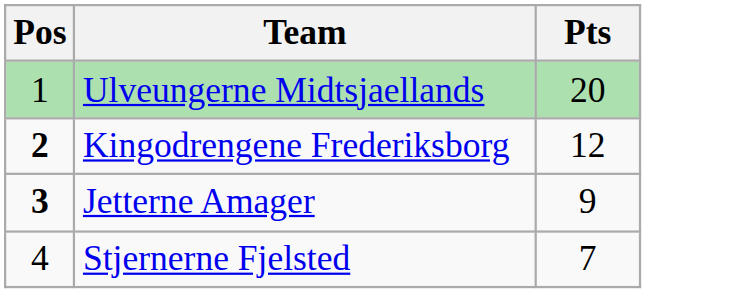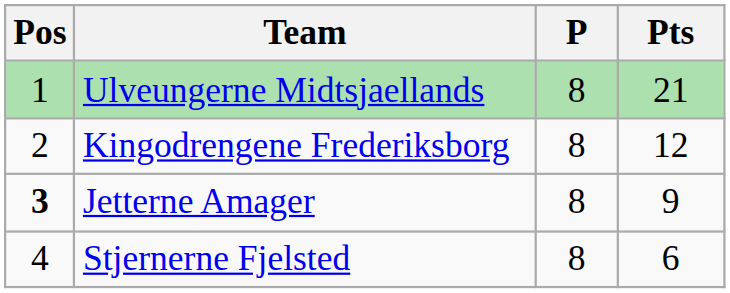+ column: P | 8 | 8 | 8 | 8
Ulveungerne Midtsjaellands | Pts: 20 -> 21
Kingodrengene Frederiksborg | Pos: bold -> normal
Stjernerne Fjelsted | Pts: 7 -> 6
